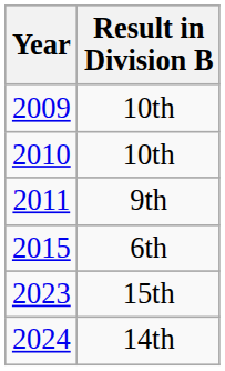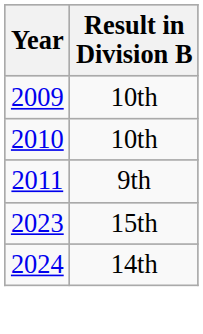- row: 2015 | 6th
